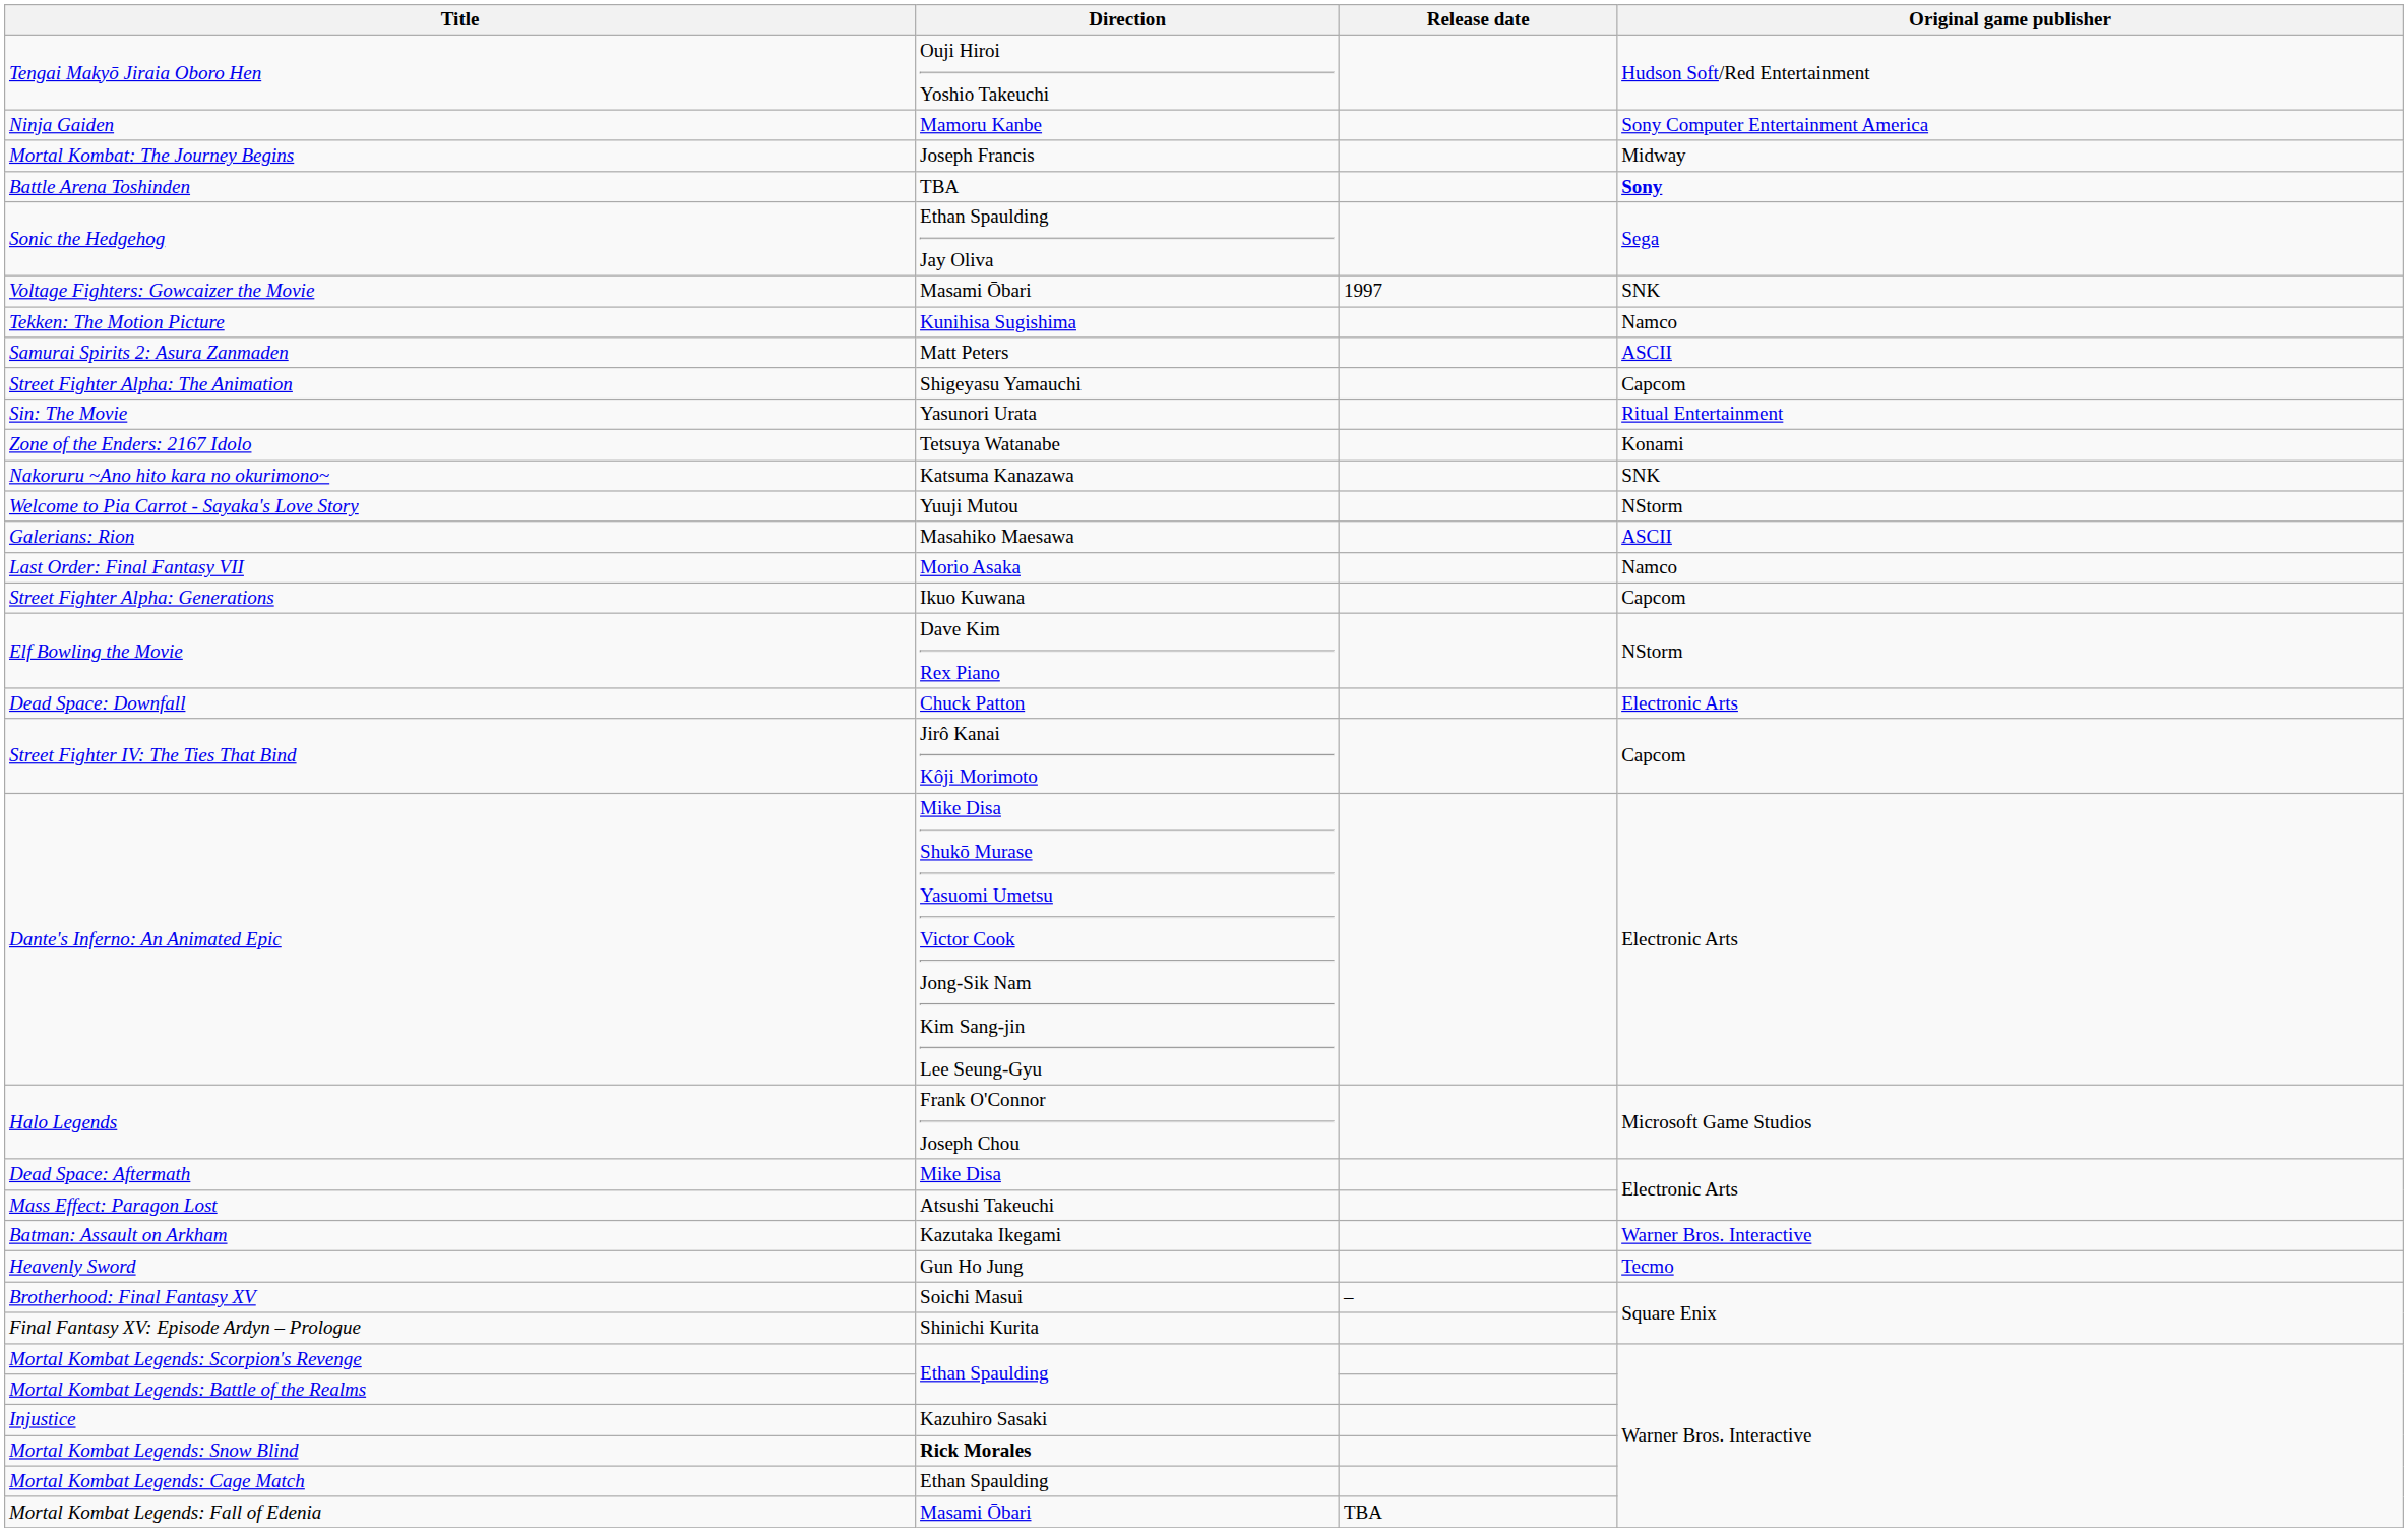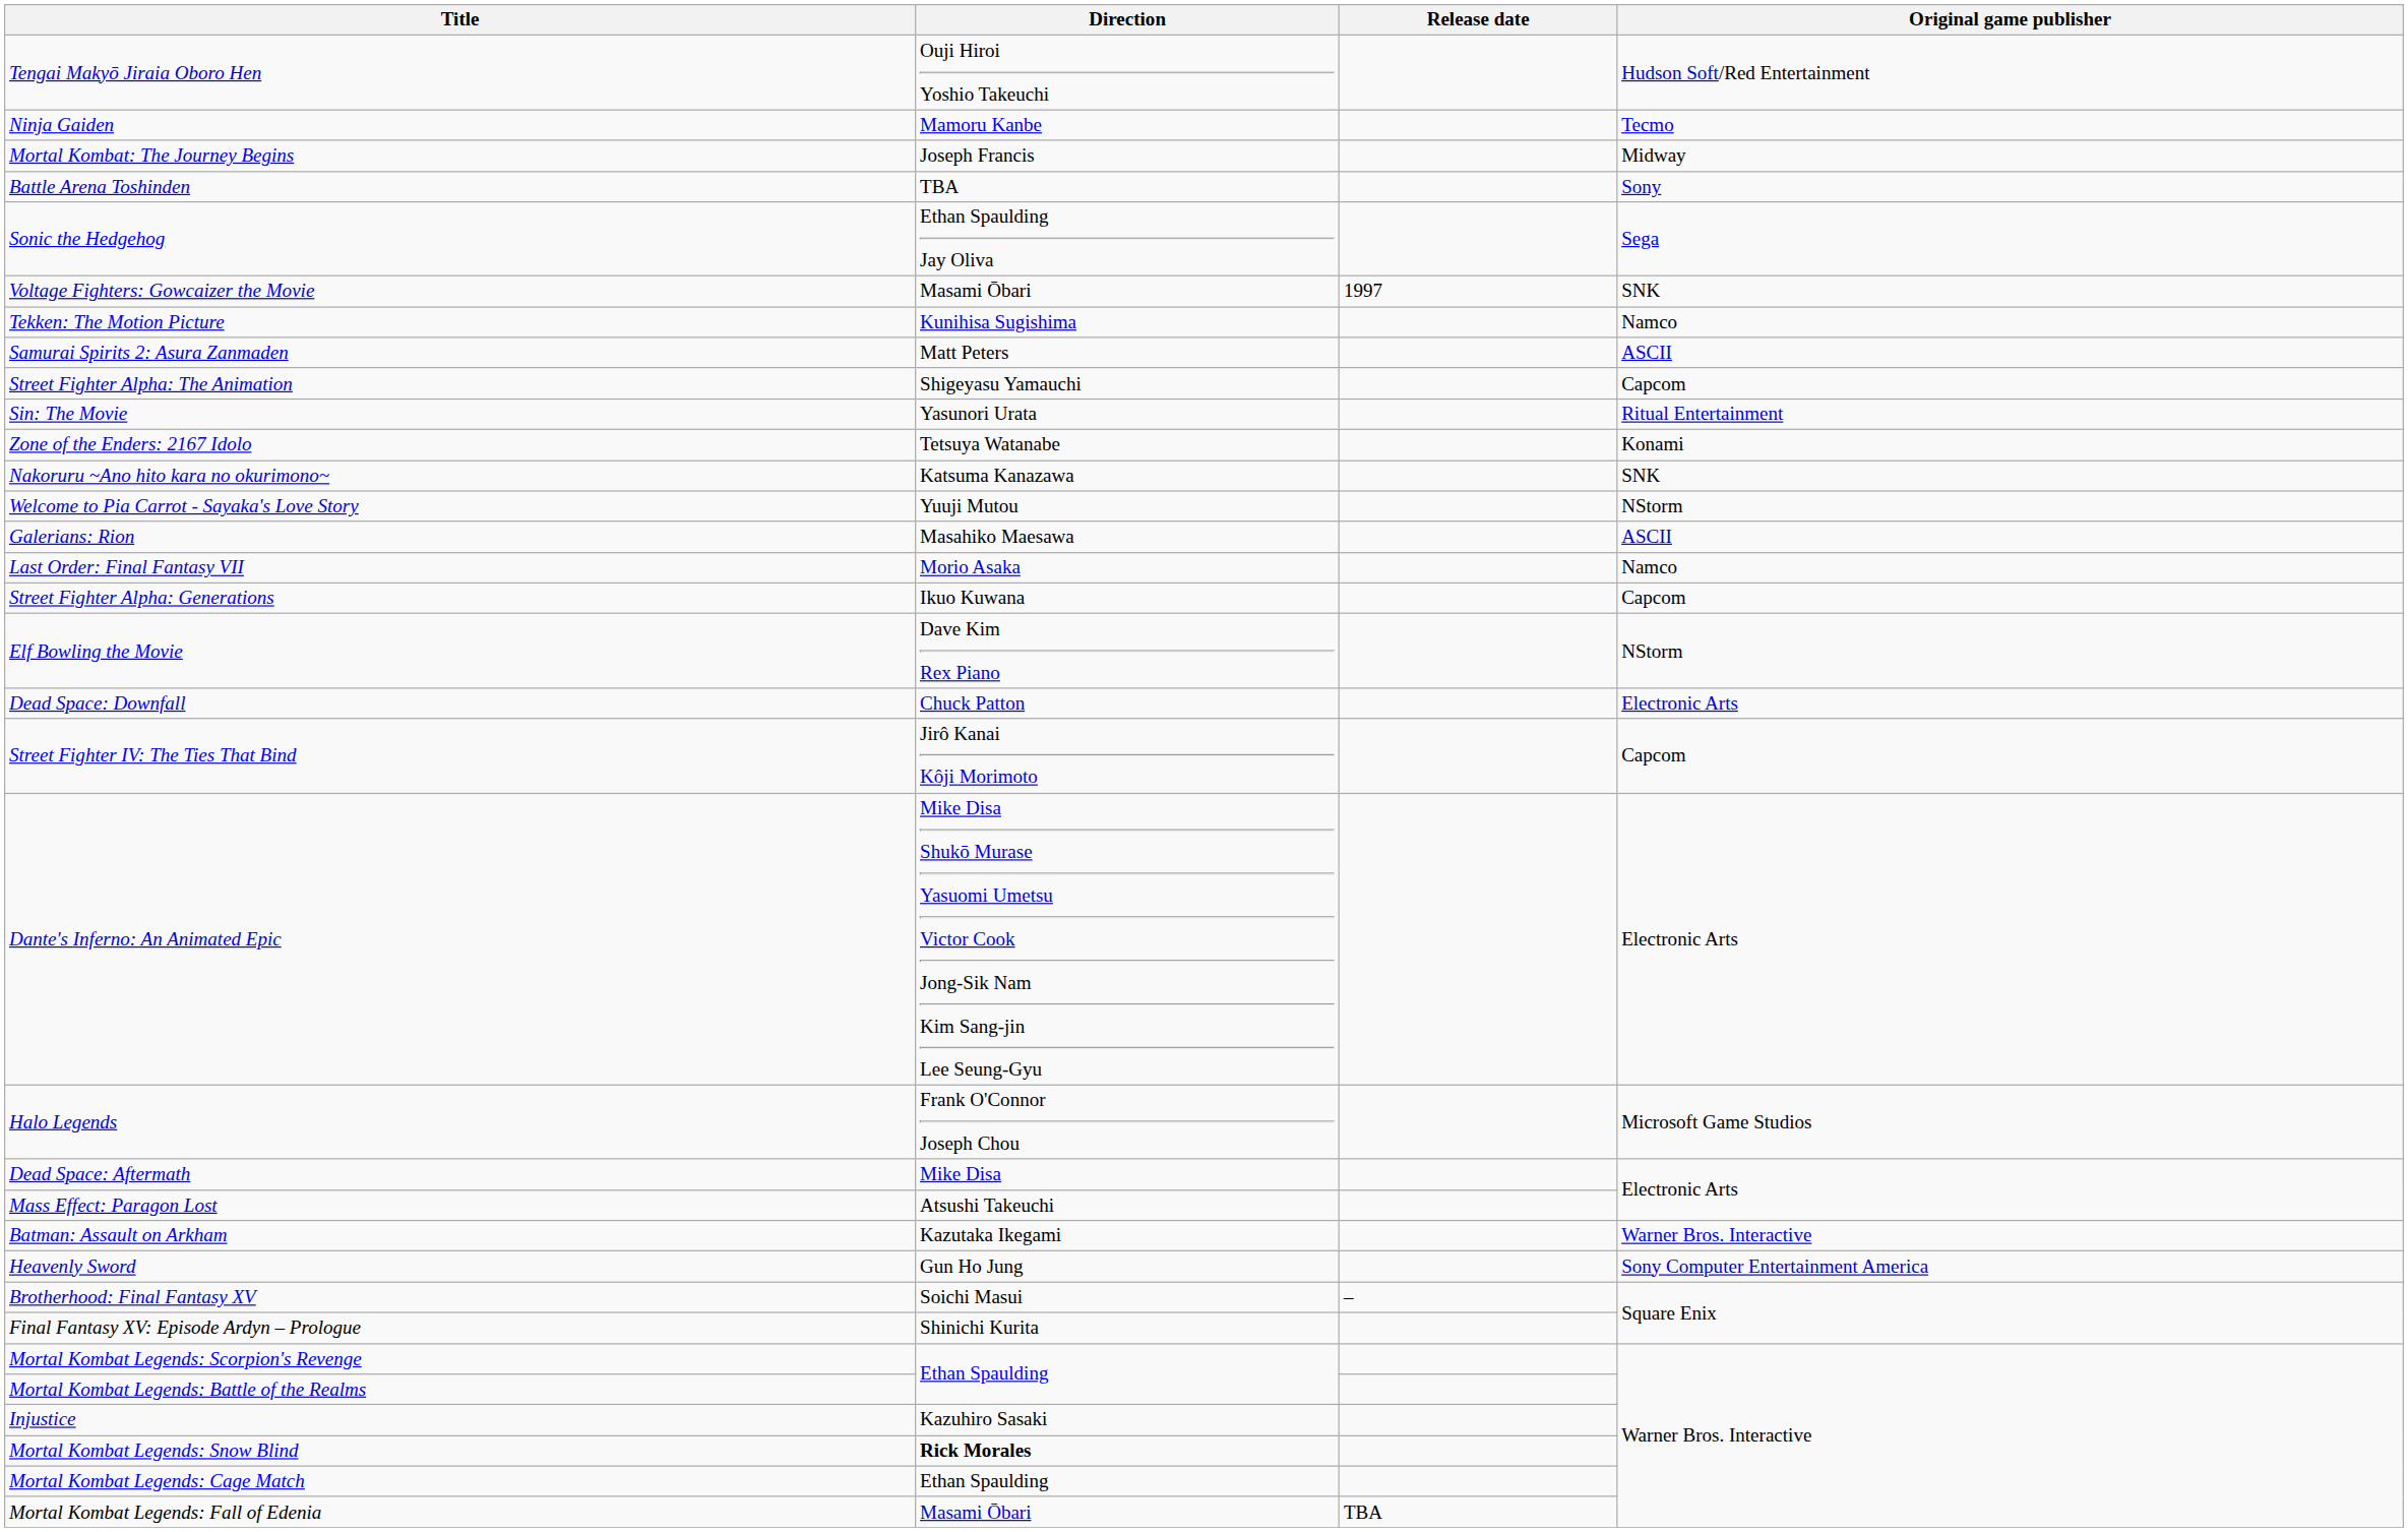Ninja Gaiden | Original game publisher: Sony Computer Entertainment America -> Tecmo
Battle Arena Toshinden | Original game publisher: bold -> normal
Heavenly Sword | Original game publisher: Tecmo -> Sony Computer Entertainment America
